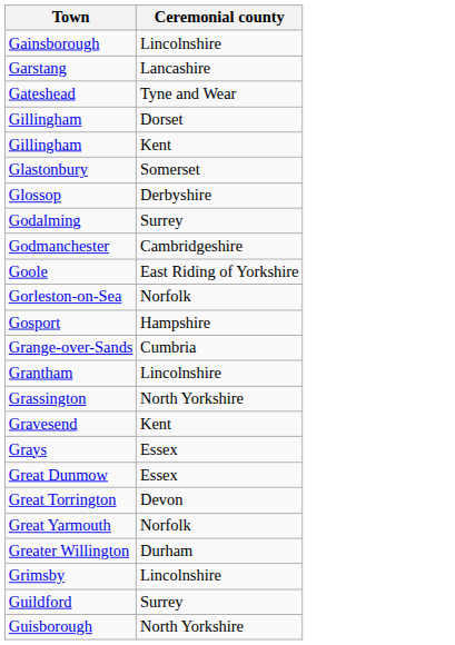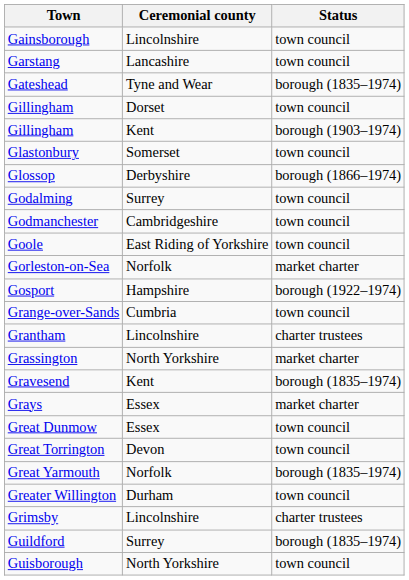+ column: Status | town council | town council | borough (1835–1974) | town council | borough (1903–1974) | town council | borough (1866–1974) | town council | town council | town council | market charter | borough (1922–1974) | town council | charter trustees | market charter | borough (1835–1974) | market charter | town council | town council | borough (1835–1974) | town council | charter trustees | borough (1835–1974) | town council
